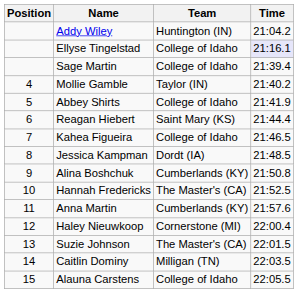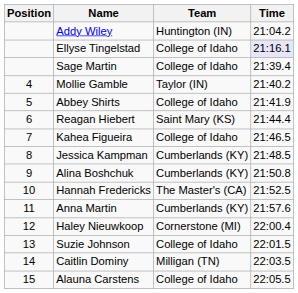Jessica Kampman | Team: Dordt (IA) -> Cumberlands (KY)
Suzie Johnson | Team: The Master's (CA) -> College of Idaho
